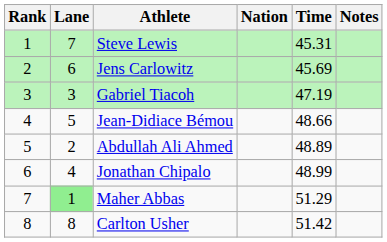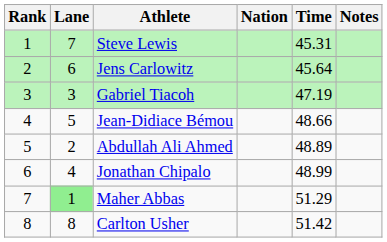Jens Carlowitz | Time: 45.69 -> 45.64
